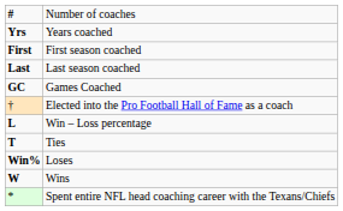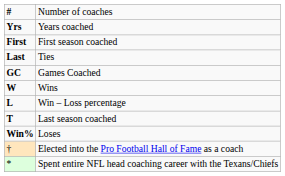Last | column 2: Last season coached -> Ties
rows swapped: W <-> †
T | column 2: Ties -> Last season coached
